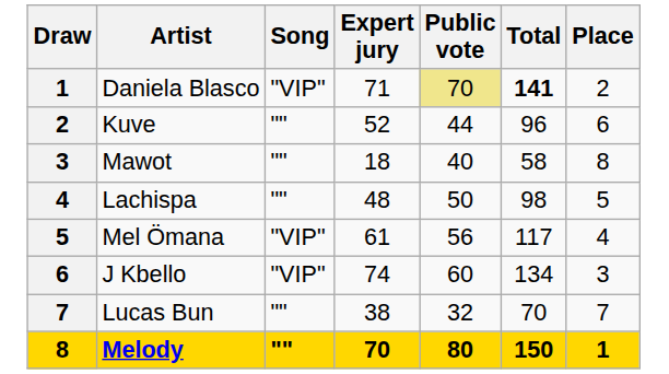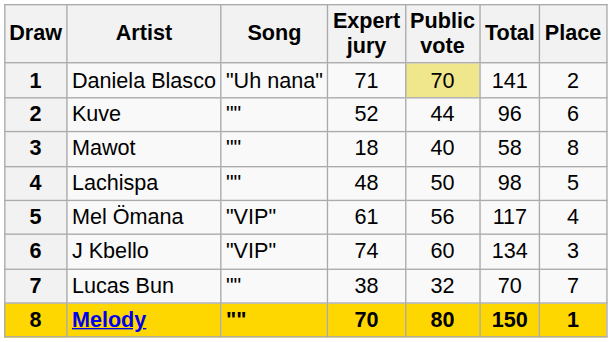Daniela Blasco | Song: "VIP" -> "Uh nana"
Daniela Blasco | Total: bold -> normal
